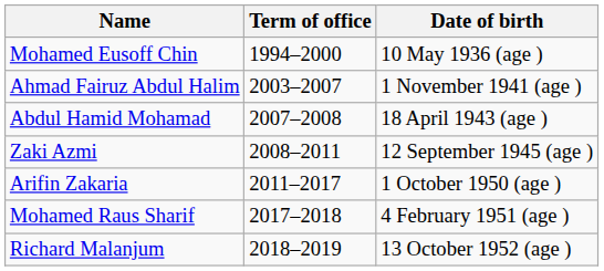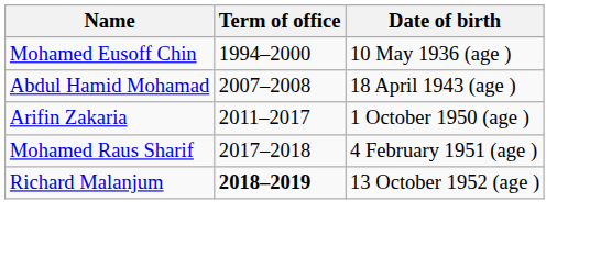- row: Ahmad Fairuz Abdul Halim | 2003–2007 | 1 November 1941 (age )
- row: Zaki Azmi | 2008–2011 | 12 September 1945 (age )
Richard Malanjum | Term of office: normal -> bold
